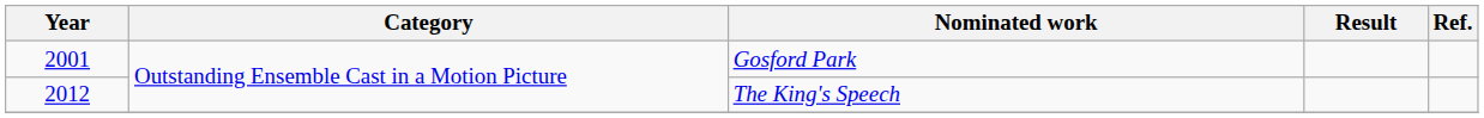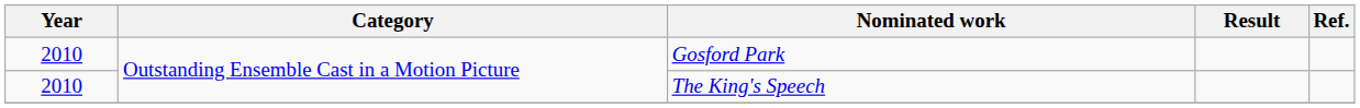Gosford Park | Year: 2001 -> 2010
The King's Speech | Year: 2012 -> 2010
